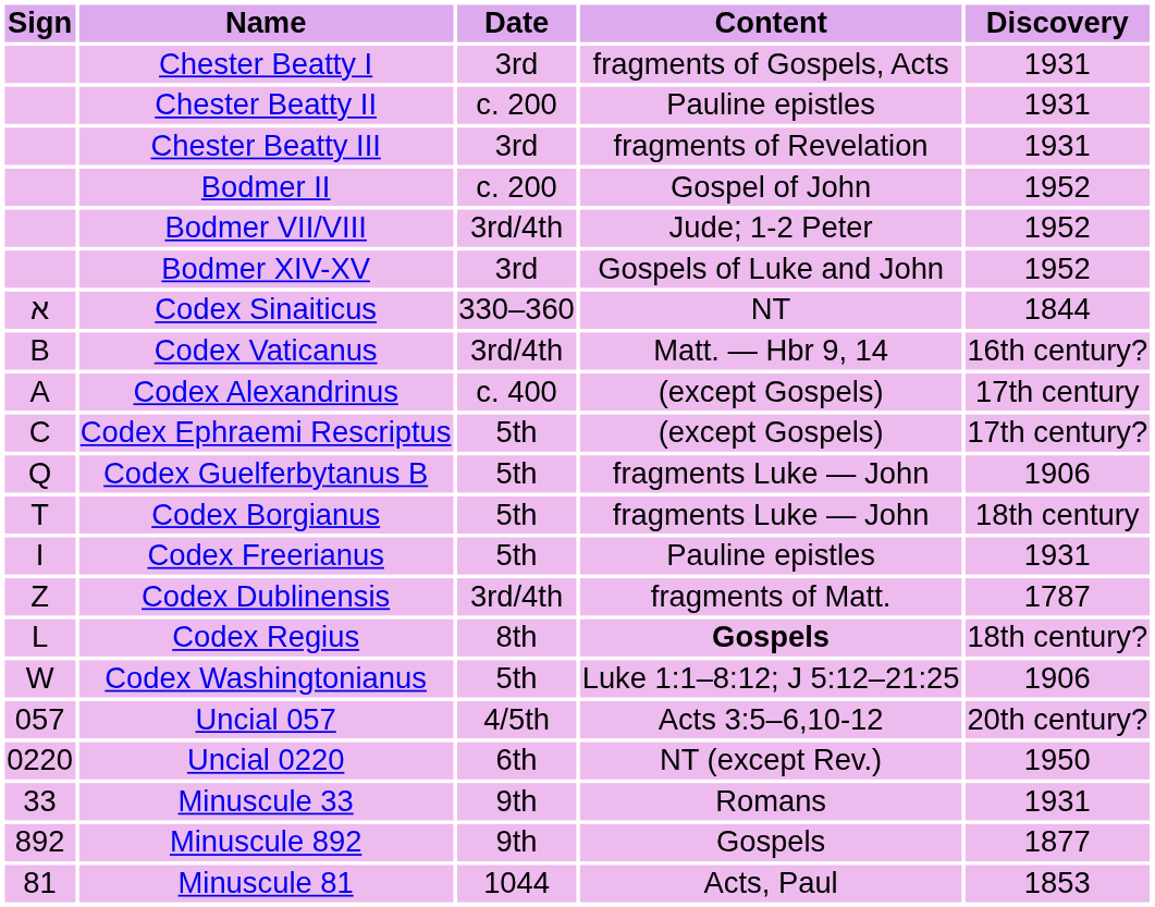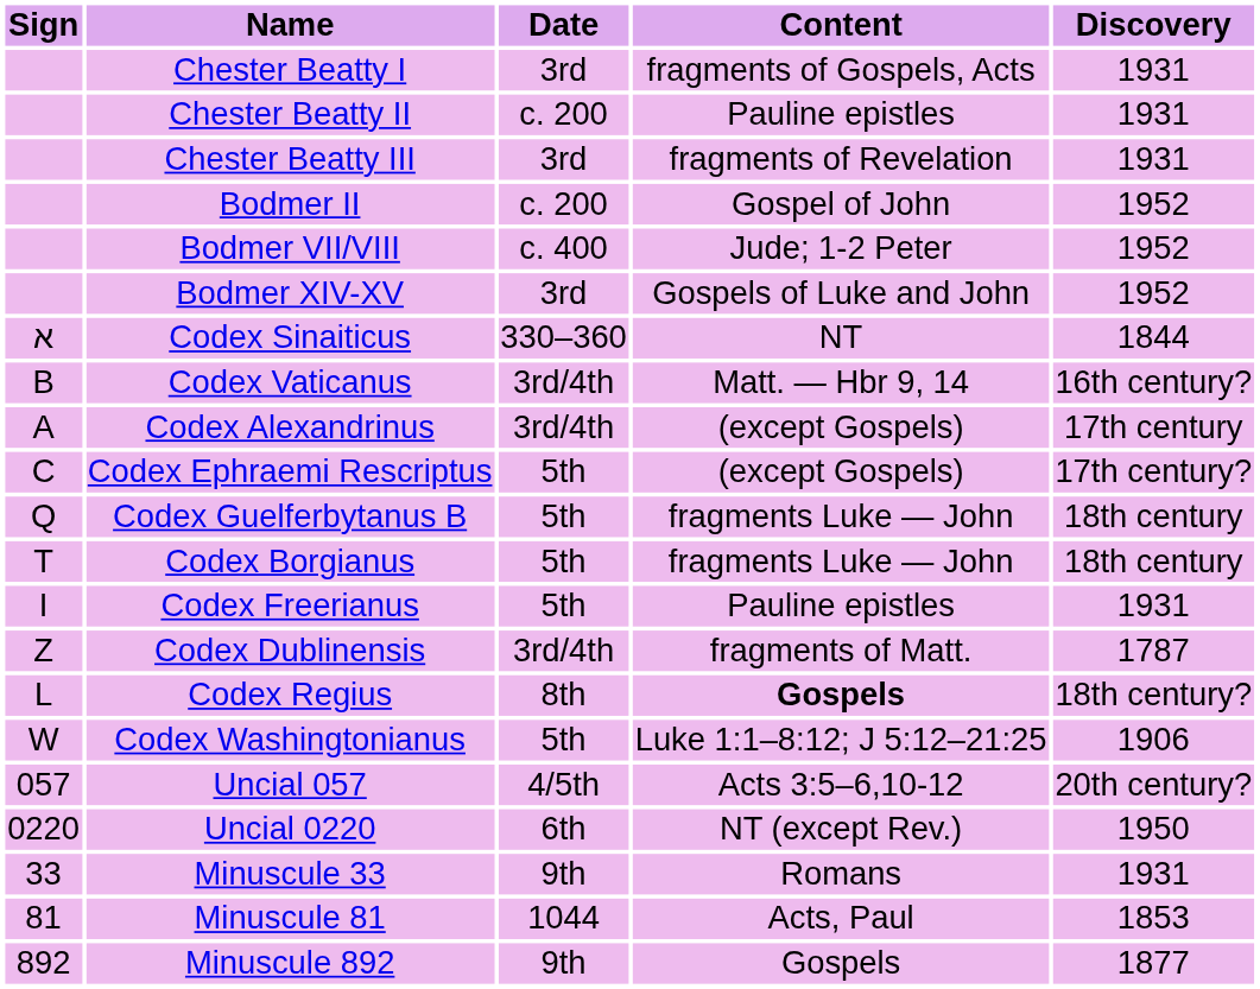Bodmer VII/VIII | Date: 3rd/4th -> c. 400
Codex Alexandrinus | Date: c. 400 -> 3rd/4th
Codex Guelferbytanus B | Discovery: 1906 -> 18th century
rows swapped: Minuscule 81 <-> Minuscule 892
